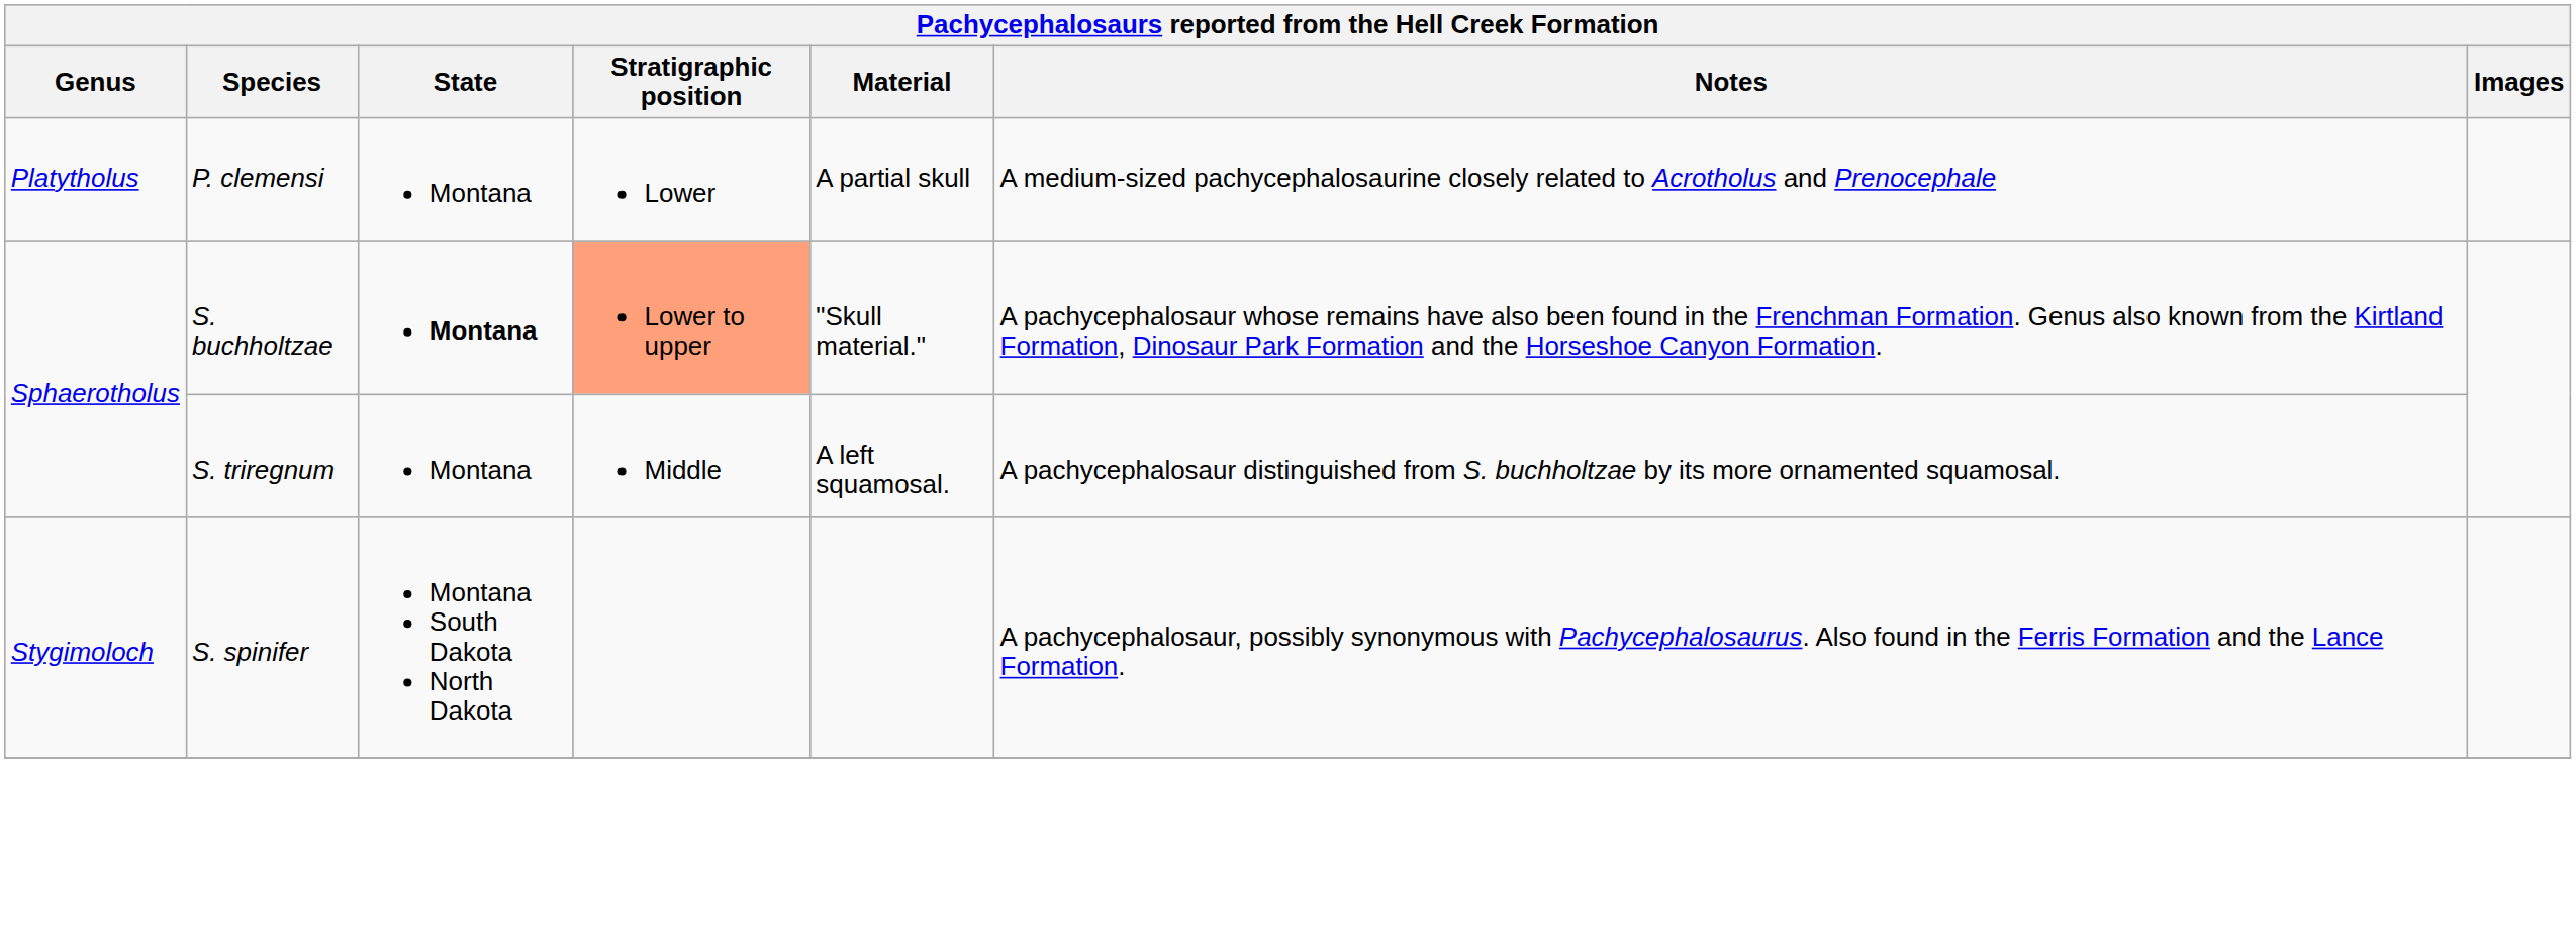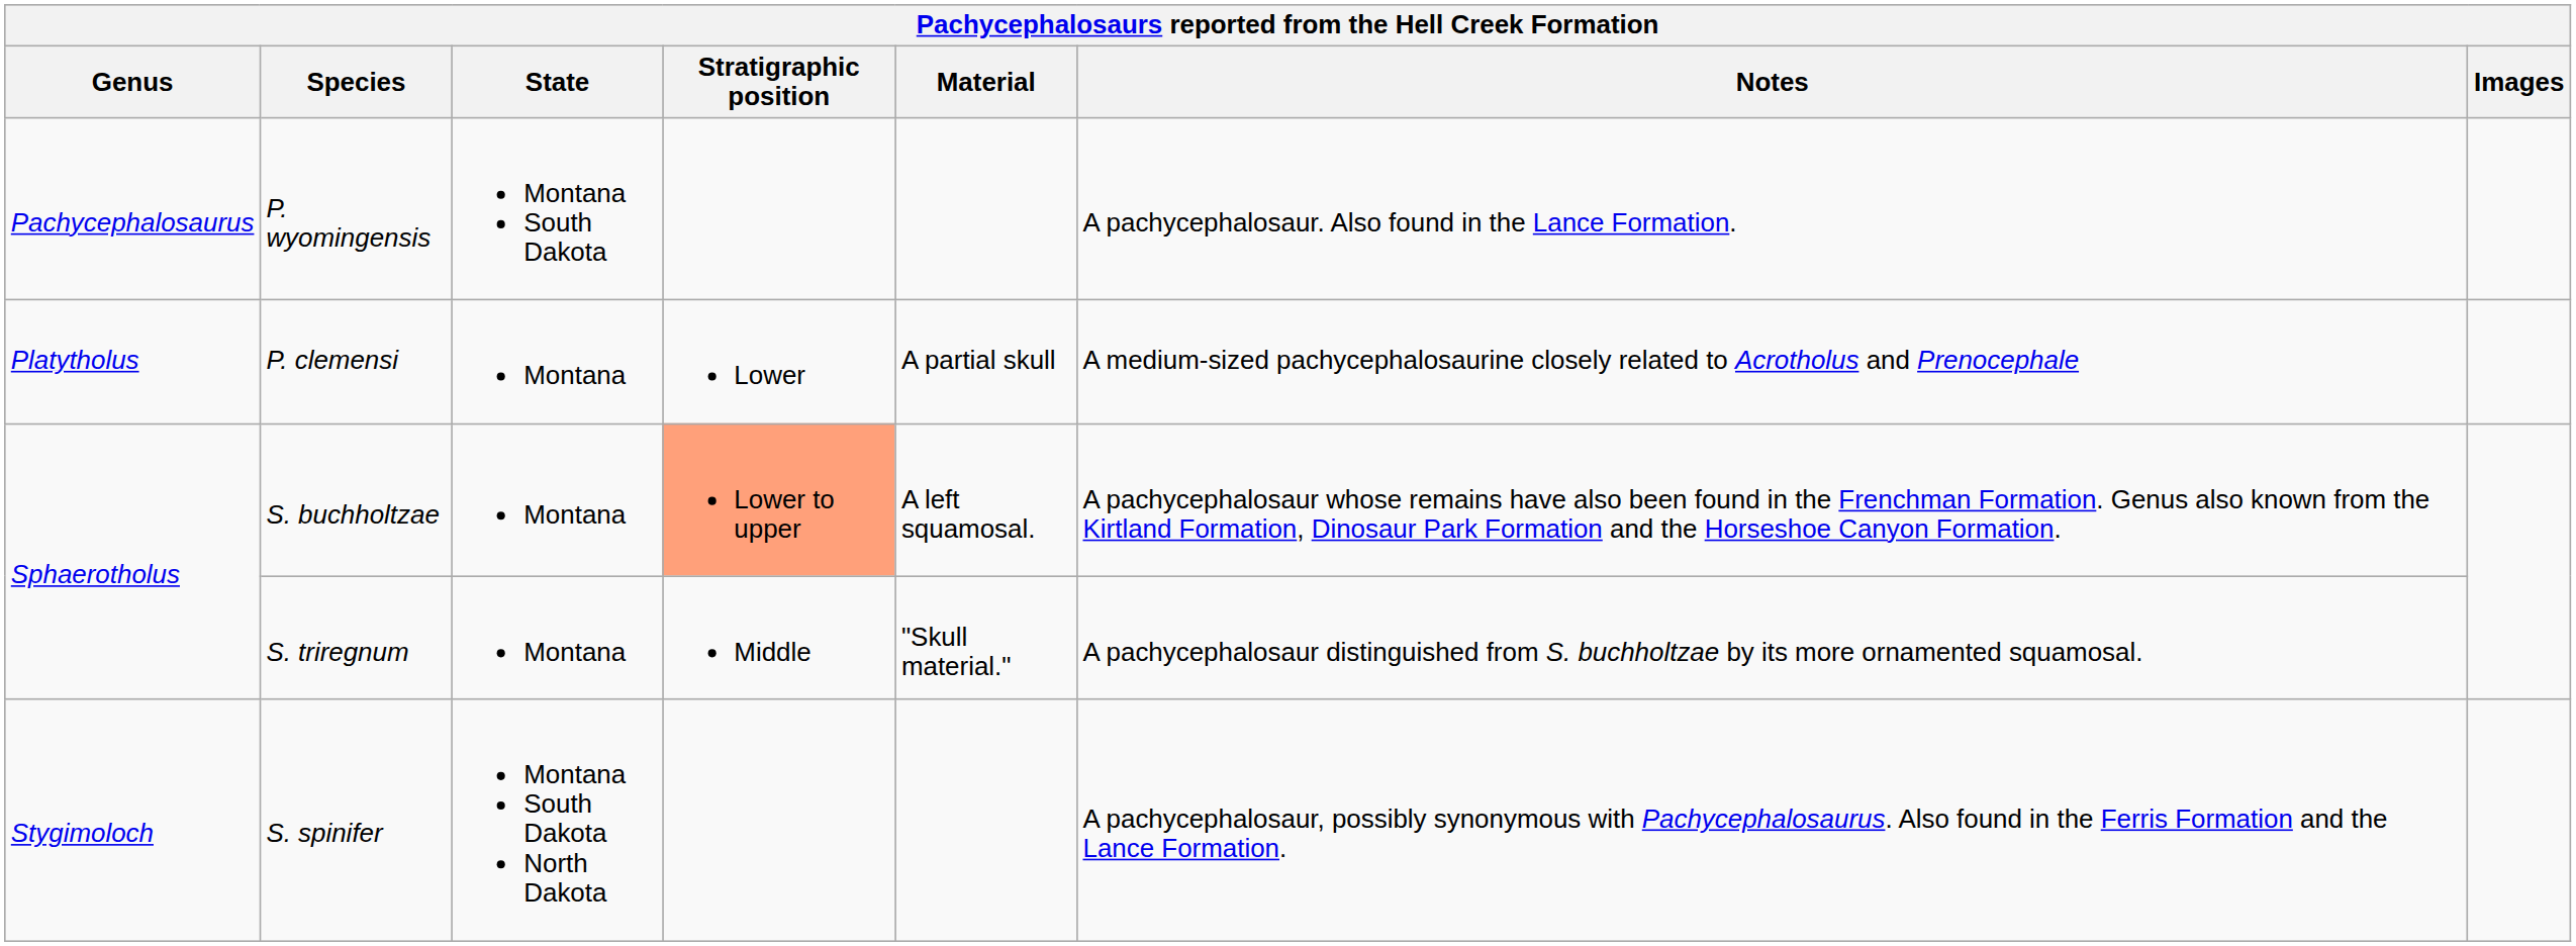+ row: Pachycephalosaurus | P. wyomingensis | Montana South Dakota | A pachycephalosaur. Also found in the Lance Formation.
S. buchholtzae | State: bold -> normal
S. buchholtzae | Material: "Skull material." -> A left squamosal.
S. triregnum | Material: A left squamosal. -> "Skull material."
